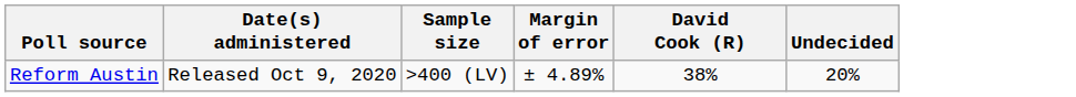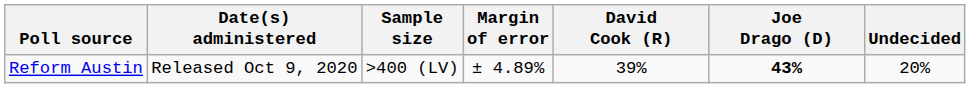+ column: Joe Drago (D) | 43%
Reform Austin | David Cook (R): 38% -> 39%
